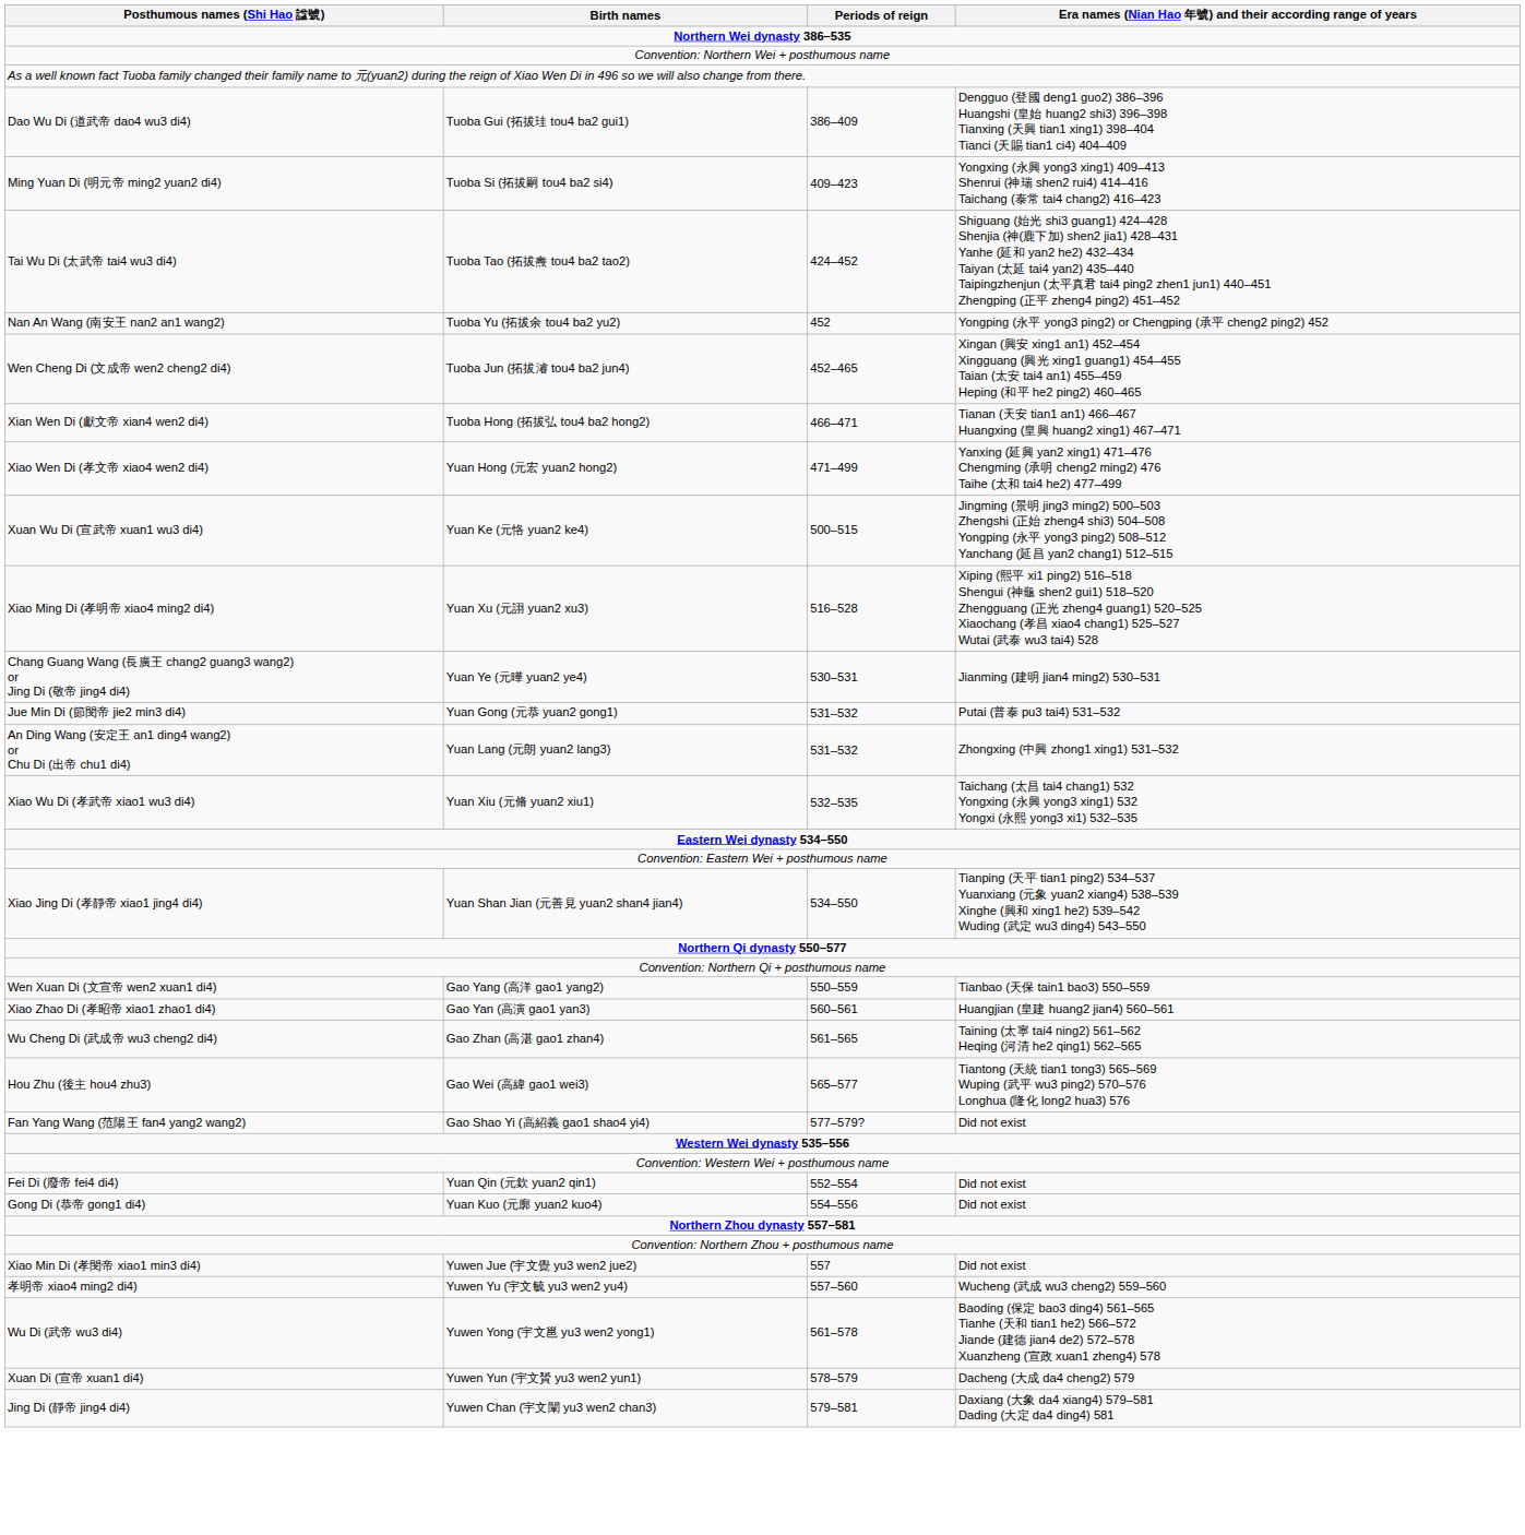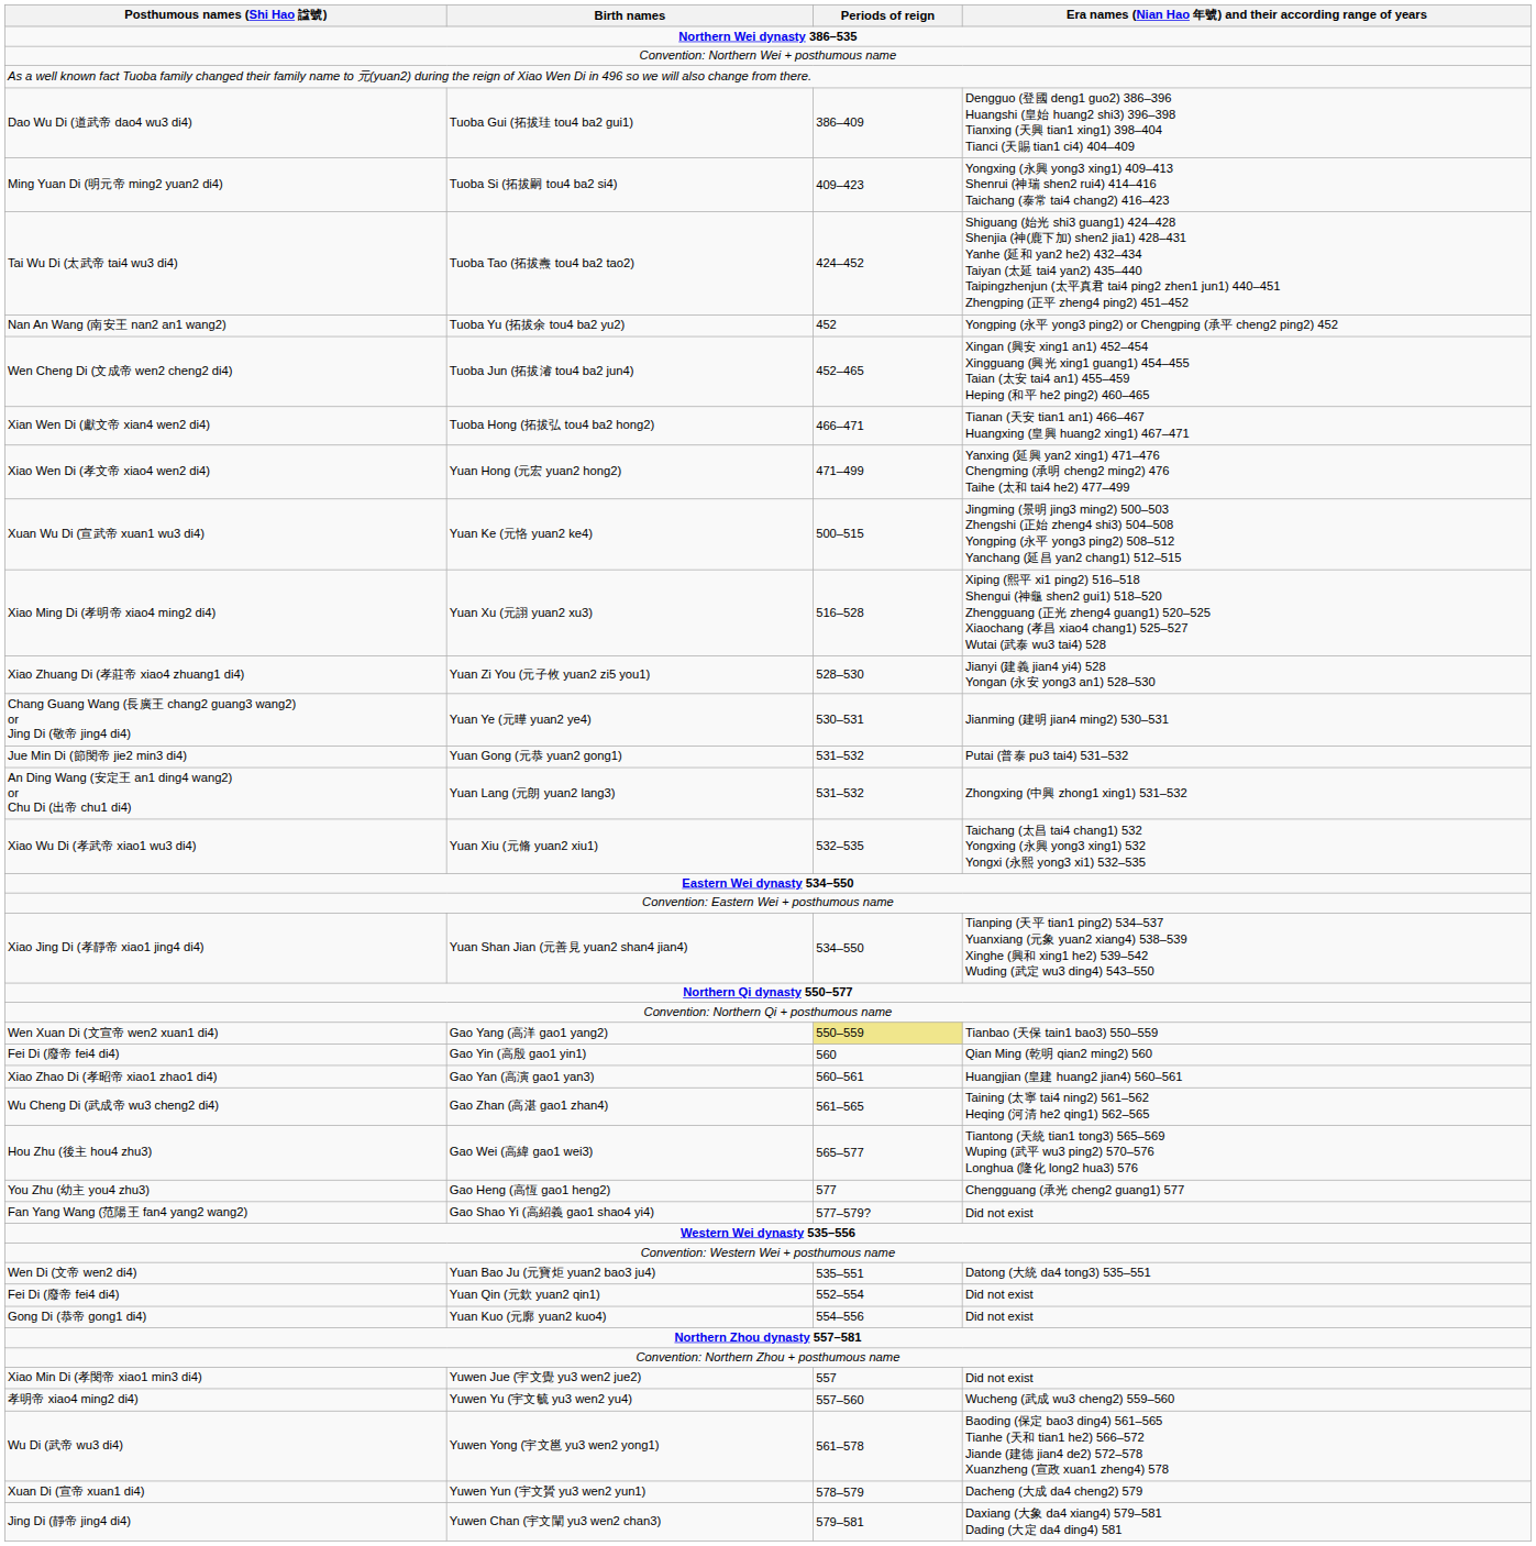+ row: Xiao Zhuang Di (孝莊帝 xiao4 zhuang1 di4) | Yuan Zi You (元子攸 yuan2 zi5 you1) | 528–530 | Jianyi (建義 jian4 yi4) 528 Yongan (永安 yong3 an1) 528–530
Gao Yang (高洋 gao1 yang2) | Periods of reign: no background -> khaki background
+ row: Fei Di (廢帝 fei4 di4) | Gao Yin (高殷 gao1 yin1) | 560 | Qian Ming (乾明 qian2 ming2) 560
+ row: You Zhu (幼主 you4 zhu3) | Gao Heng (高恆 gao1 heng2) | 577 | Chengguang (承光 cheng2 guang1) 577
+ row: Wen Di (文帝 wen2 di4) | Yuan Bao Ju (元寶炬 yuan2 bao3 ju4) | 535–551 | Datong (大統 da4 tong3) 535–551
